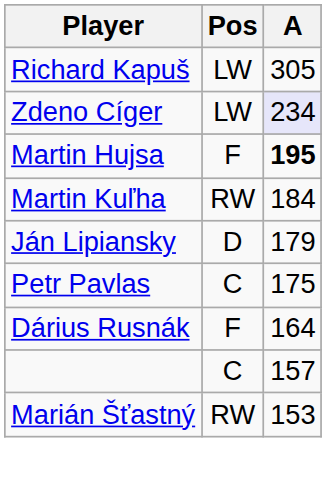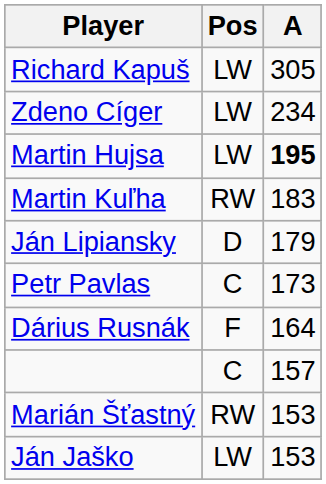Zdeno Cíger | A: lavender background -> no background
Martin Hujsa | Pos: F -> LW
Martin Kuľha | A: 184 -> 183
Petr Pavlas | A: 175 -> 173
+ row: Ján Jaško | LW | 153
